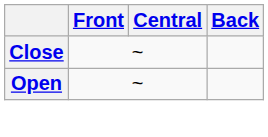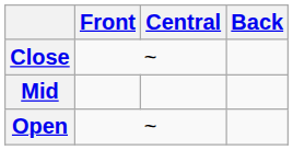+ row: Mid
